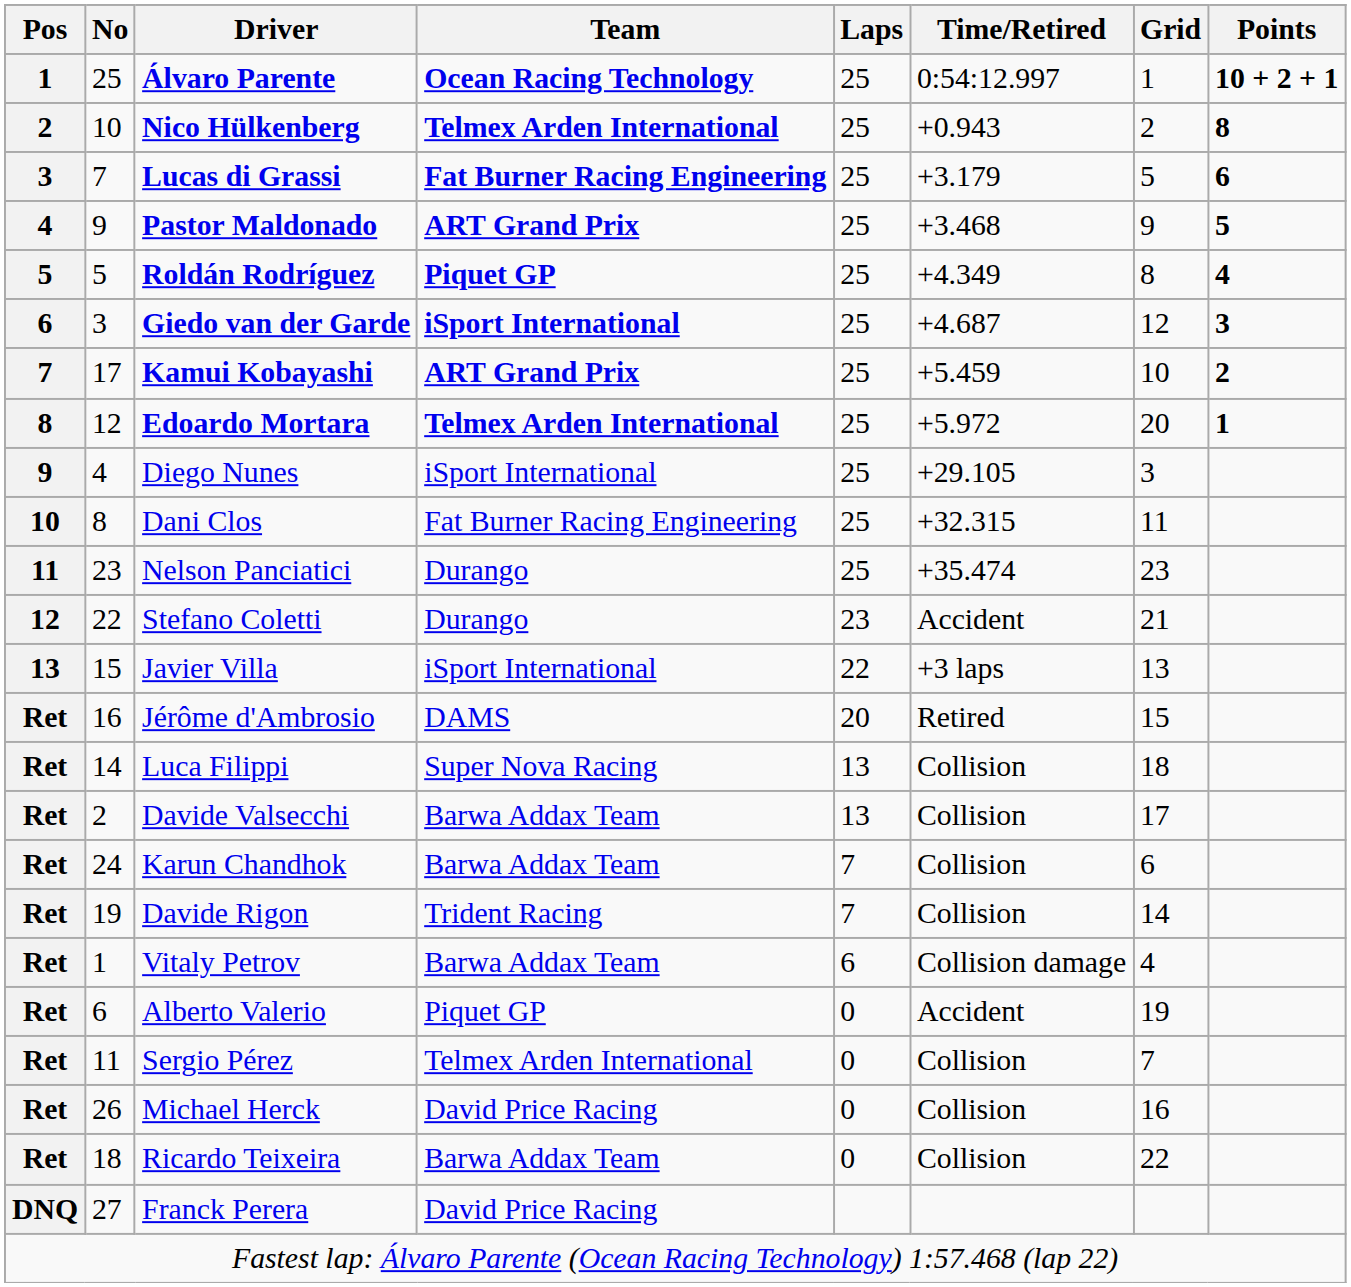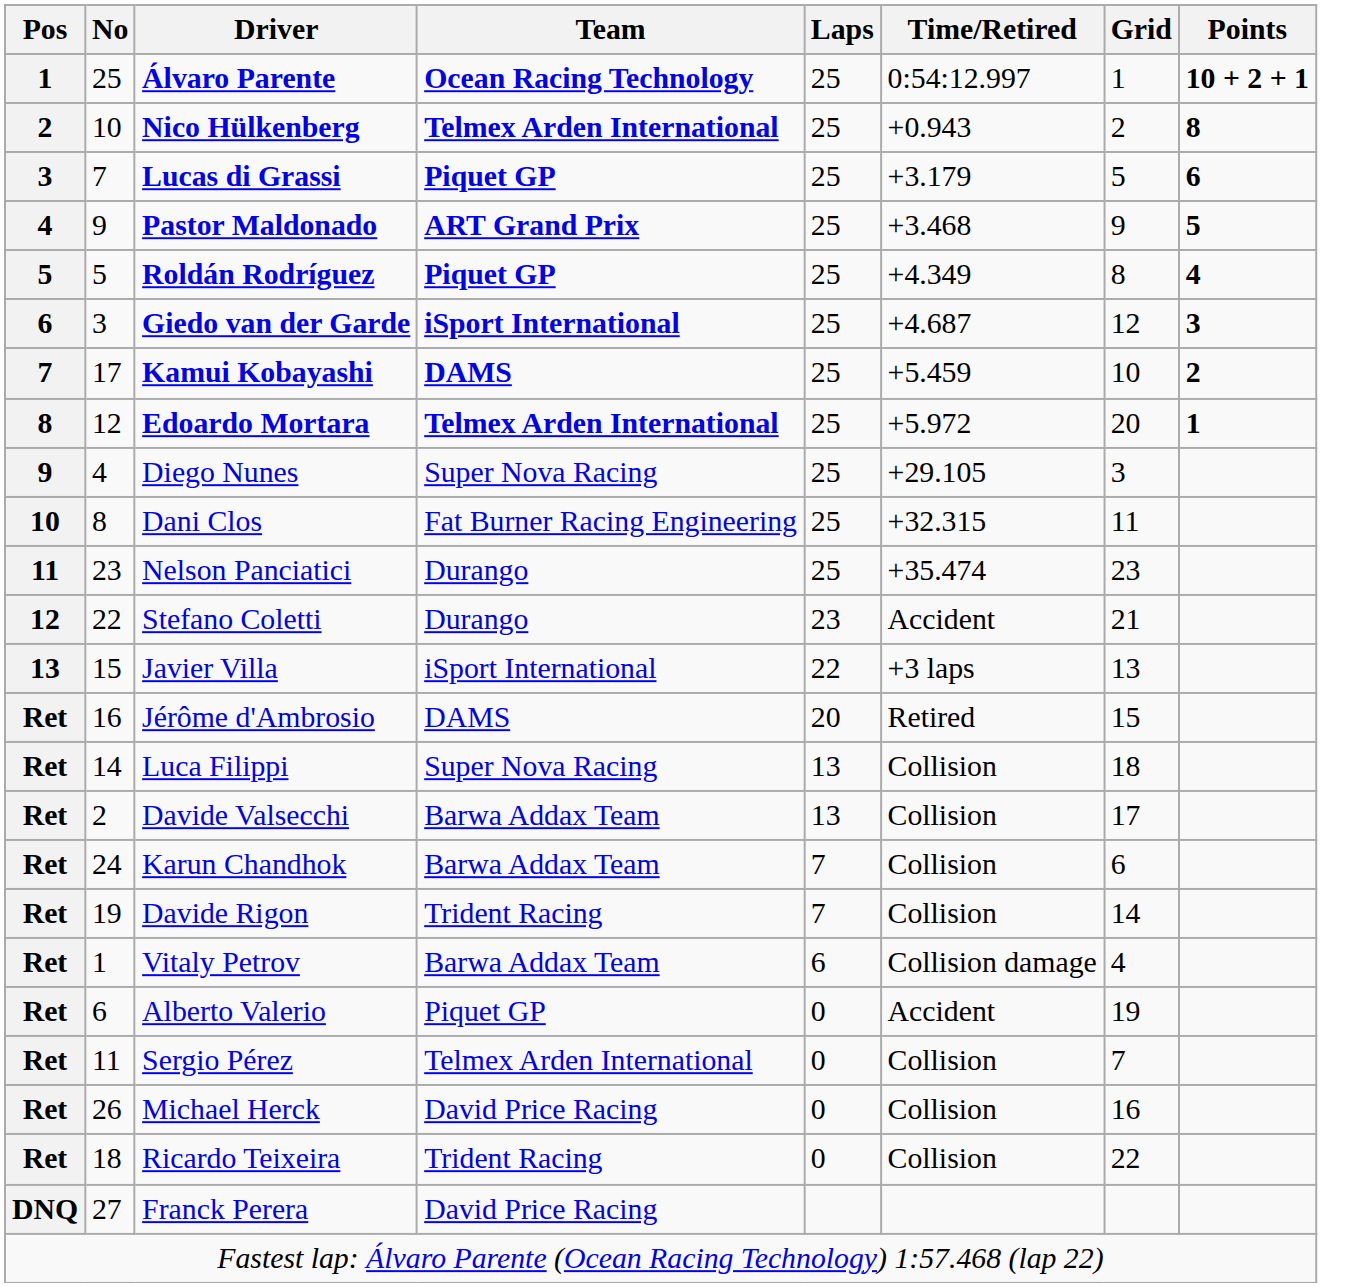Lucas di Grassi | Team: Fat Burner Racing Engineering -> Piquet GP
Kamui Kobayashi | Team: ART Grand Prix -> DAMS
Diego Nunes | Team: iSport International -> Super Nova Racing
Ricardo Teixeira | Team: Barwa Addax Team -> Trident Racing
